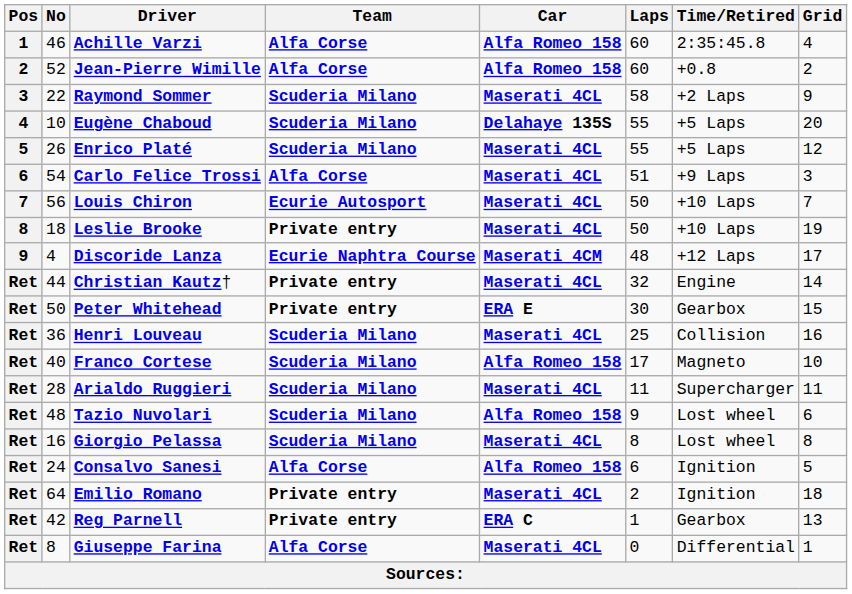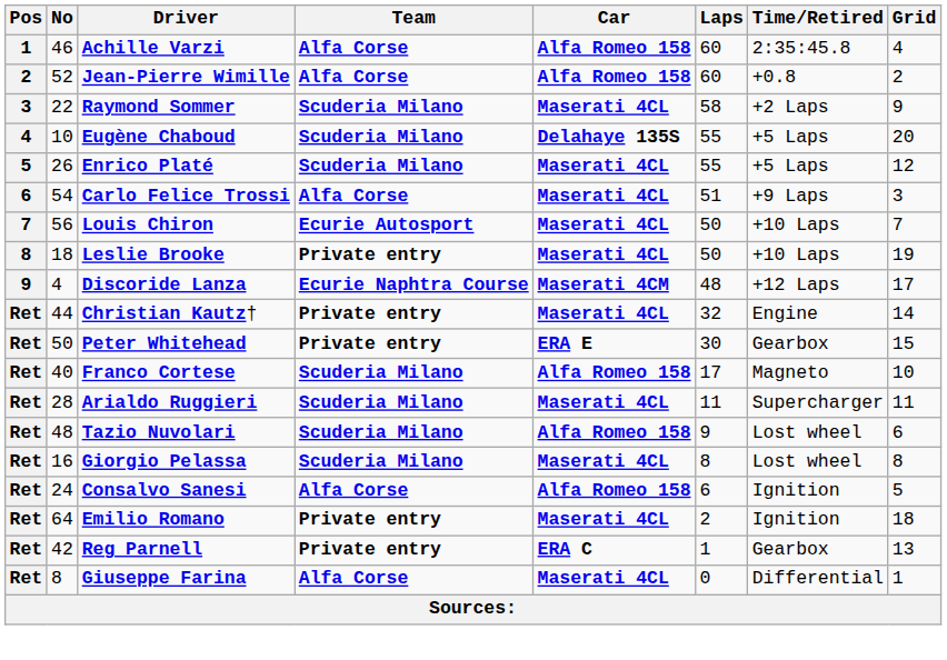- row: Ret | 36 | Henri Louveau | Scuderia Milano | Maserati 4CL | 25 | Collision | 16
